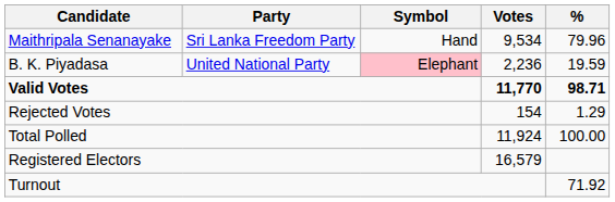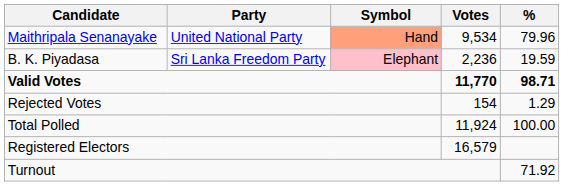Maithripala Senanayake | Party: Sri Lanka Freedom Party -> United National Party
Maithripala Senanayake | Symbol: no background -> lightsalmon background
B. K. Piyadasa | Party: United National Party -> Sri Lanka Freedom Party
